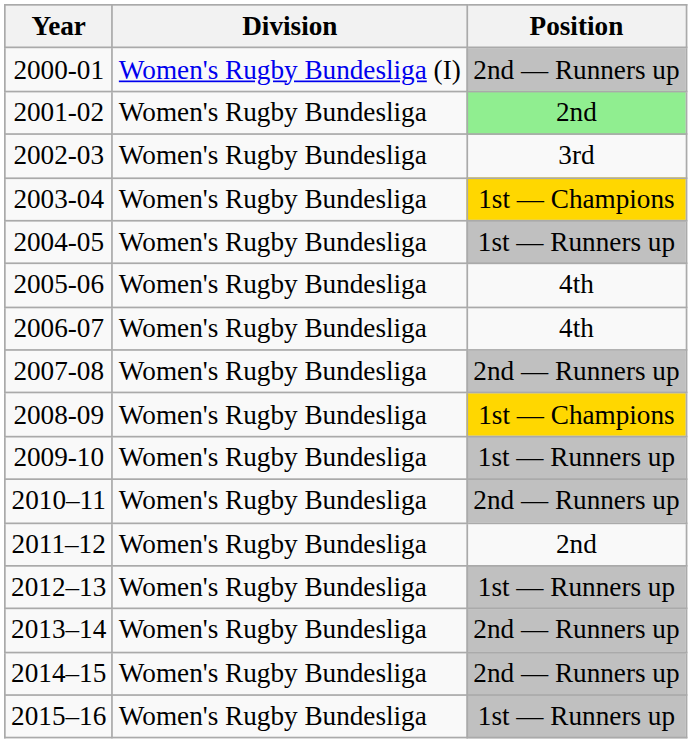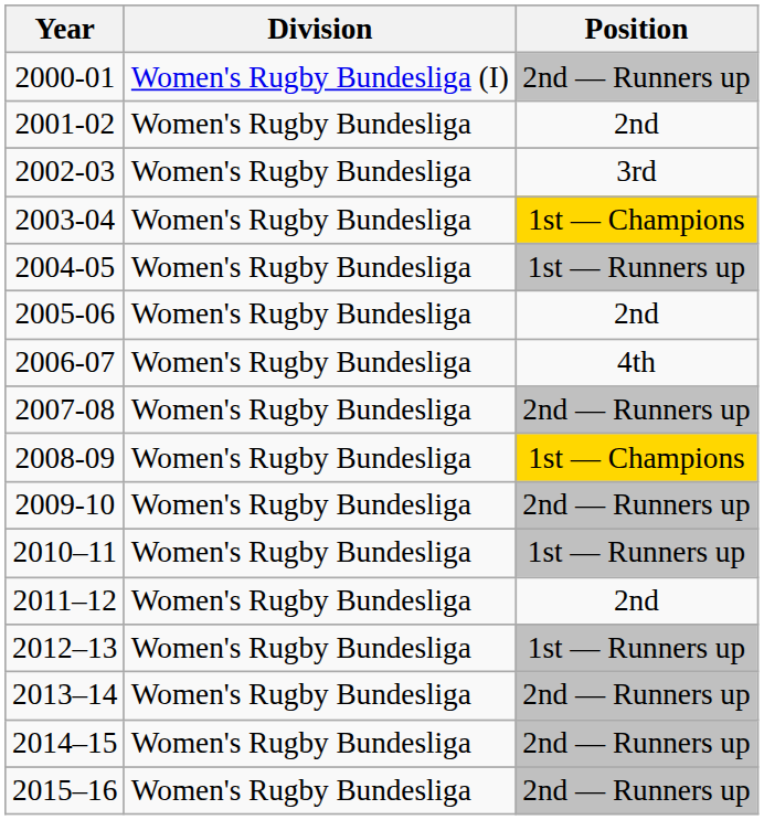2001-02 | Position: lightgreen background -> no background
2005-06 | Position: 4th -> 2nd
2009-10 | Position: 1st — Runners up -> 2nd — Runners up
2010–11 | Position: 2nd — Runners up -> 1st — Runners up
2015–16 | Position: 1st — Runners up -> 2nd — Runners up
